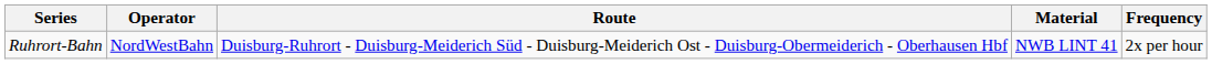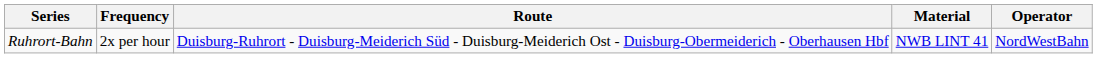columns swapped: Operator <-> Frequency
